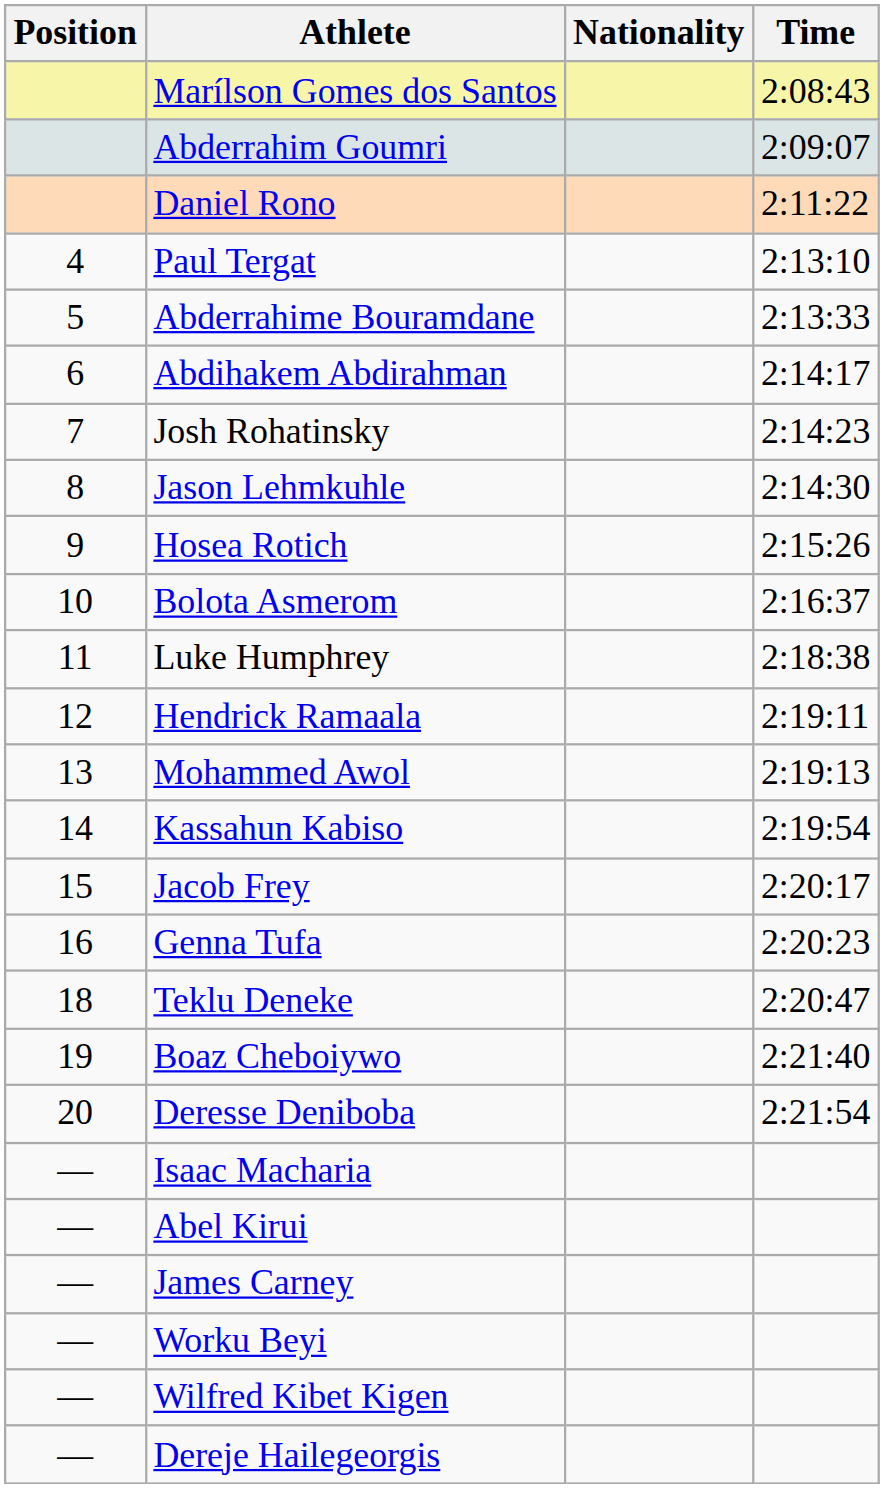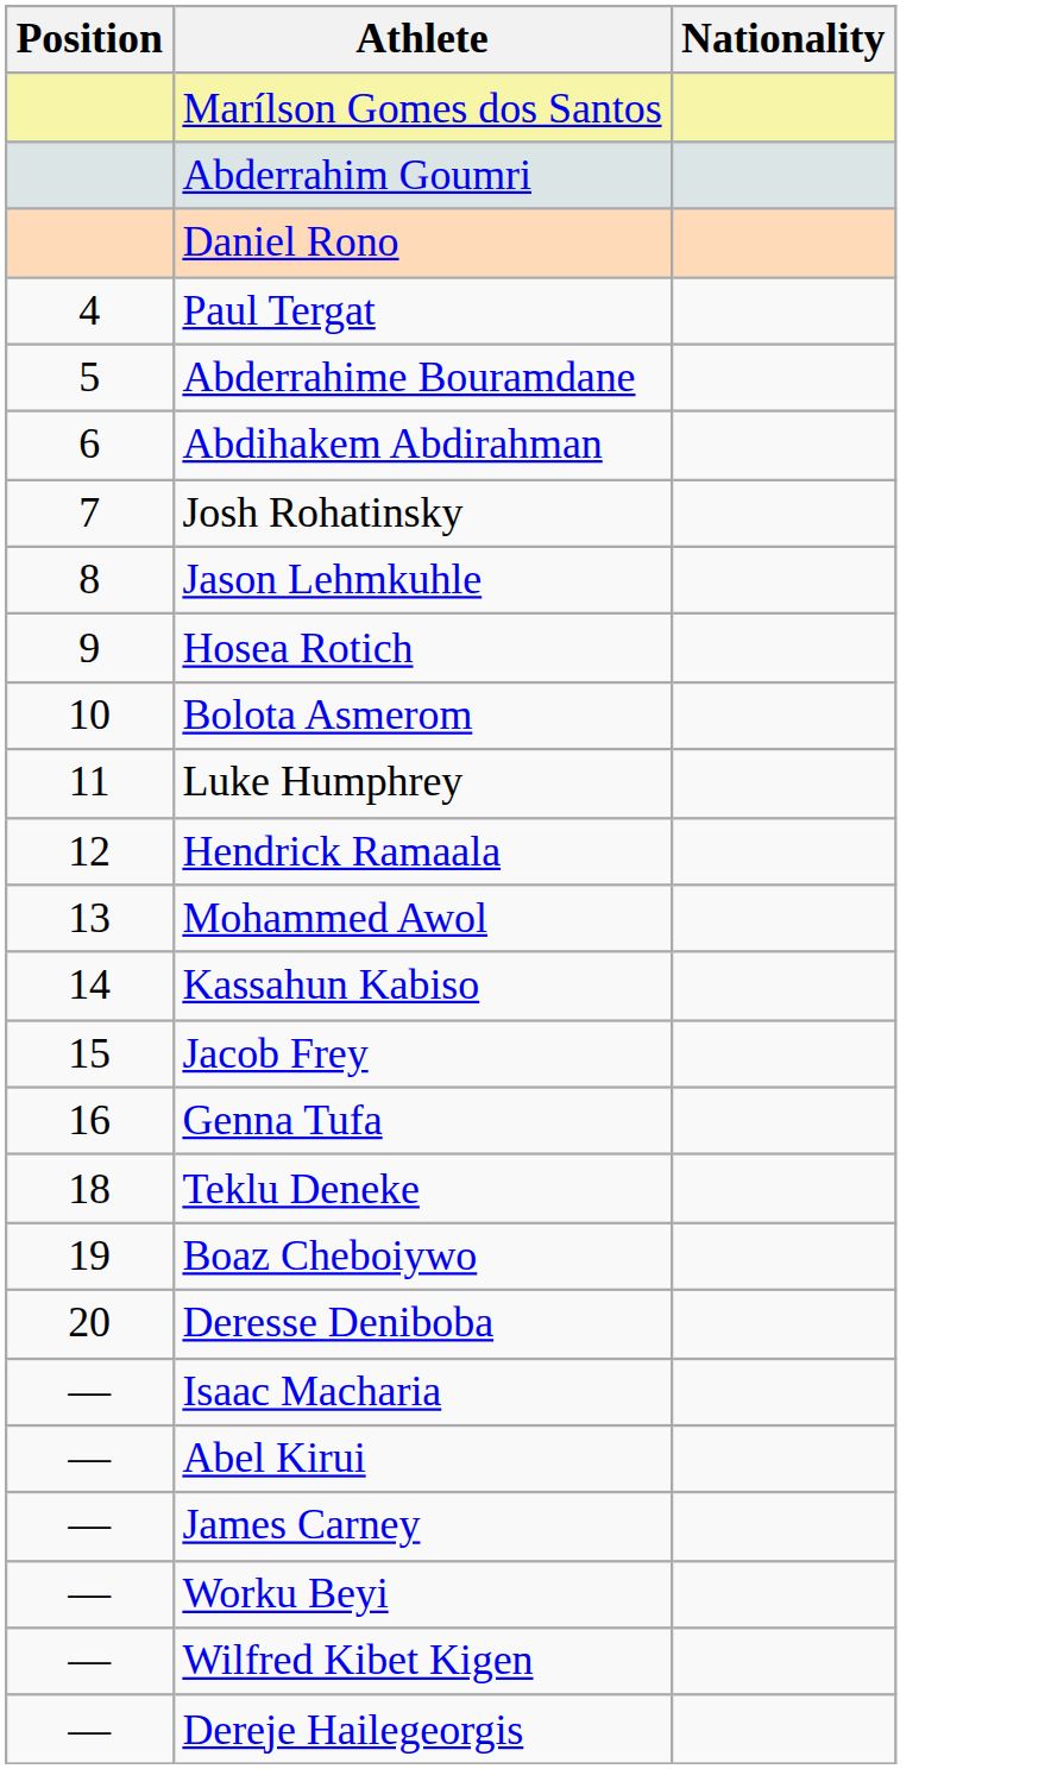- column: Time | 2:08:43 | 2:09:07 | 2:11:22 | 2:13:10 | 2:13:33 | 2:14:17 | 2:14:23 | 2:14:30 | 2:15:26 | 2:16:37 | 2:18:38 | 2:19:11 | 2:19:13 | 2:19:54 | 2:20:17 | 2:20:23 | 2:20:47 | 2:21:40 | 2:21:54
